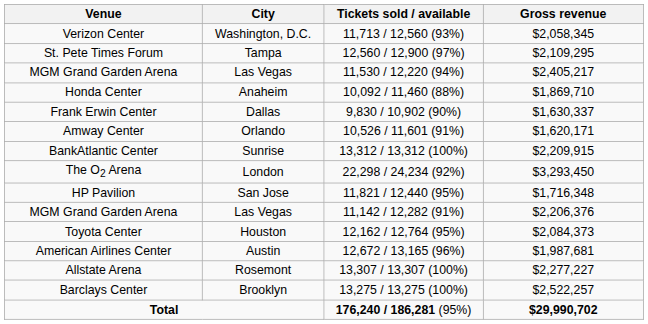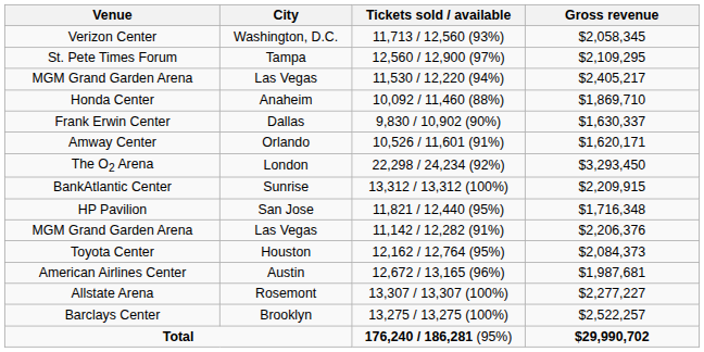rows swapped: BankAtlantic Center <-> The O2 Arena
